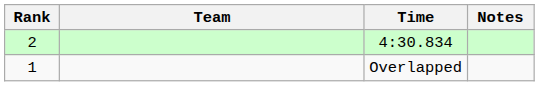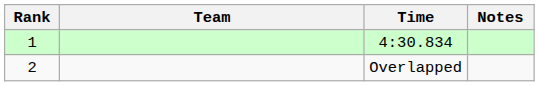4:30.834 | Rank: 2 -> 1
Overlapped | Rank: 1 -> 2
